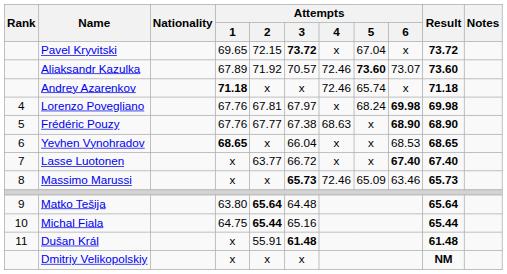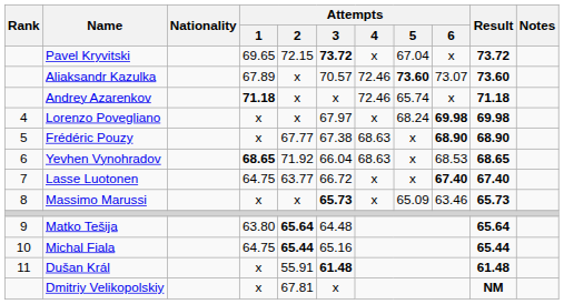Aliaksandr Kazulka | Attempts / 2: 71.92 -> x
Lorenzo Povegliano | Attempts / 1: 67.76 -> x
Lorenzo Povegliano | Attempts / 2: 67.81 -> x
Frédéric Pouzy | Attempts / 1: 67.76 -> x
Yevhen Vynohradov | Attempts / 2: x -> 71.92
Yevhen Vynohradov | Attempts / 4: x -> 68.63
Lasse Luotonen | Attempts / 1: x -> 64.75
Massimo Marussi | Attempts / 4: 72.46 -> x
Dmitriy Velikopolskiy | Attempts / 2: x -> 67.81
